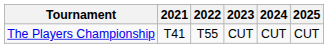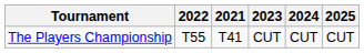columns swapped: 2021 <-> 2022
